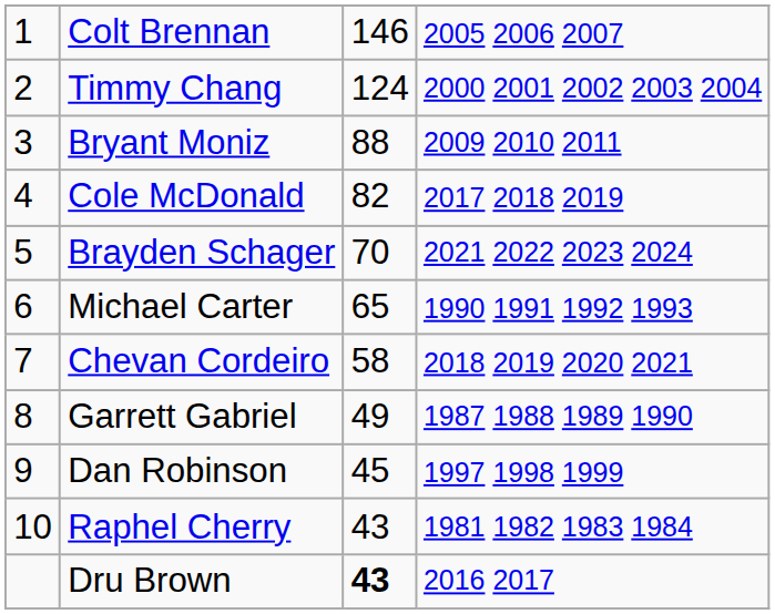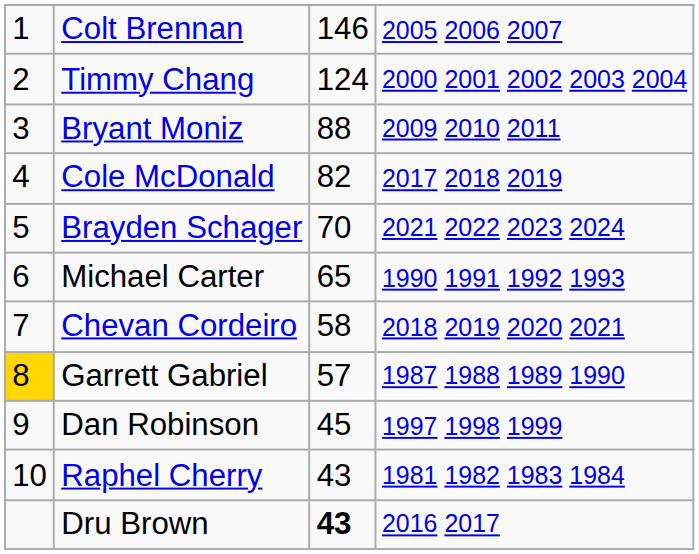Garrett Gabriel | column 1: no background -> gold background
Garrett Gabriel | column 3: 49 -> 57
